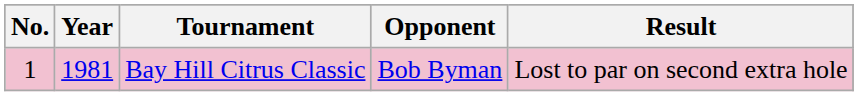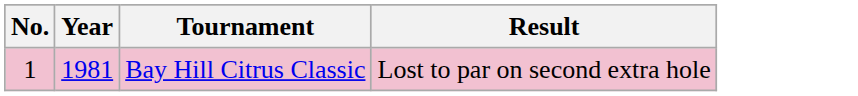- column: Opponent | Bob Byman
